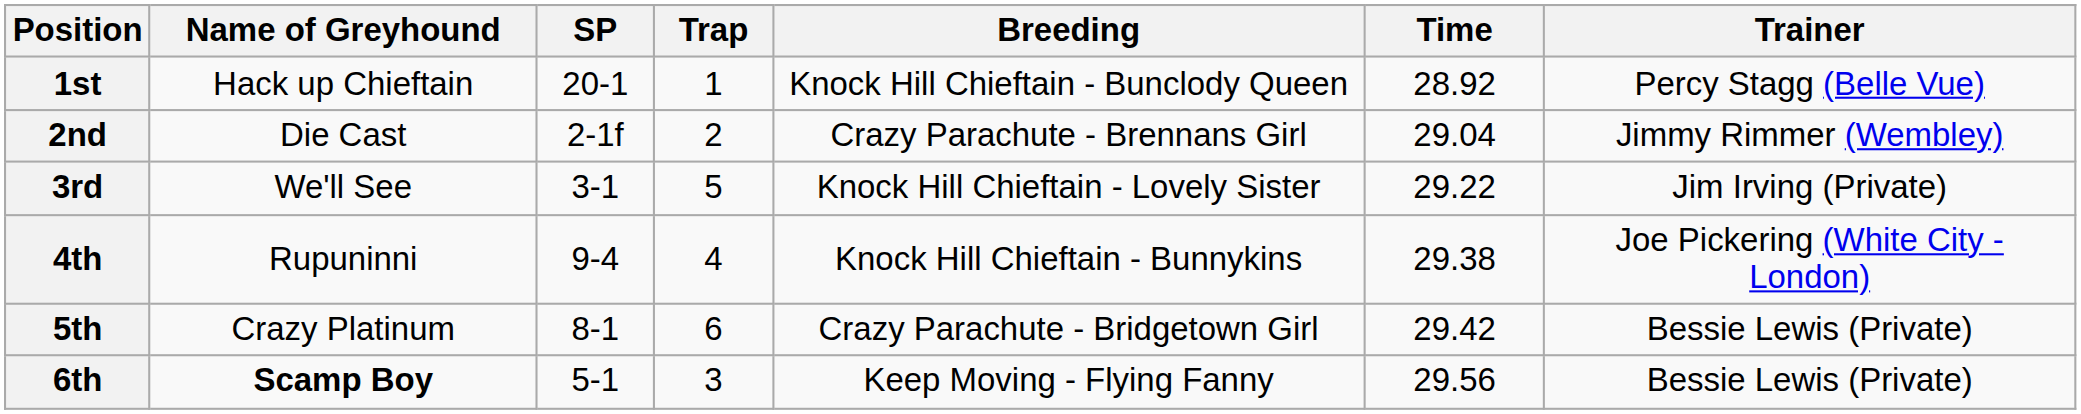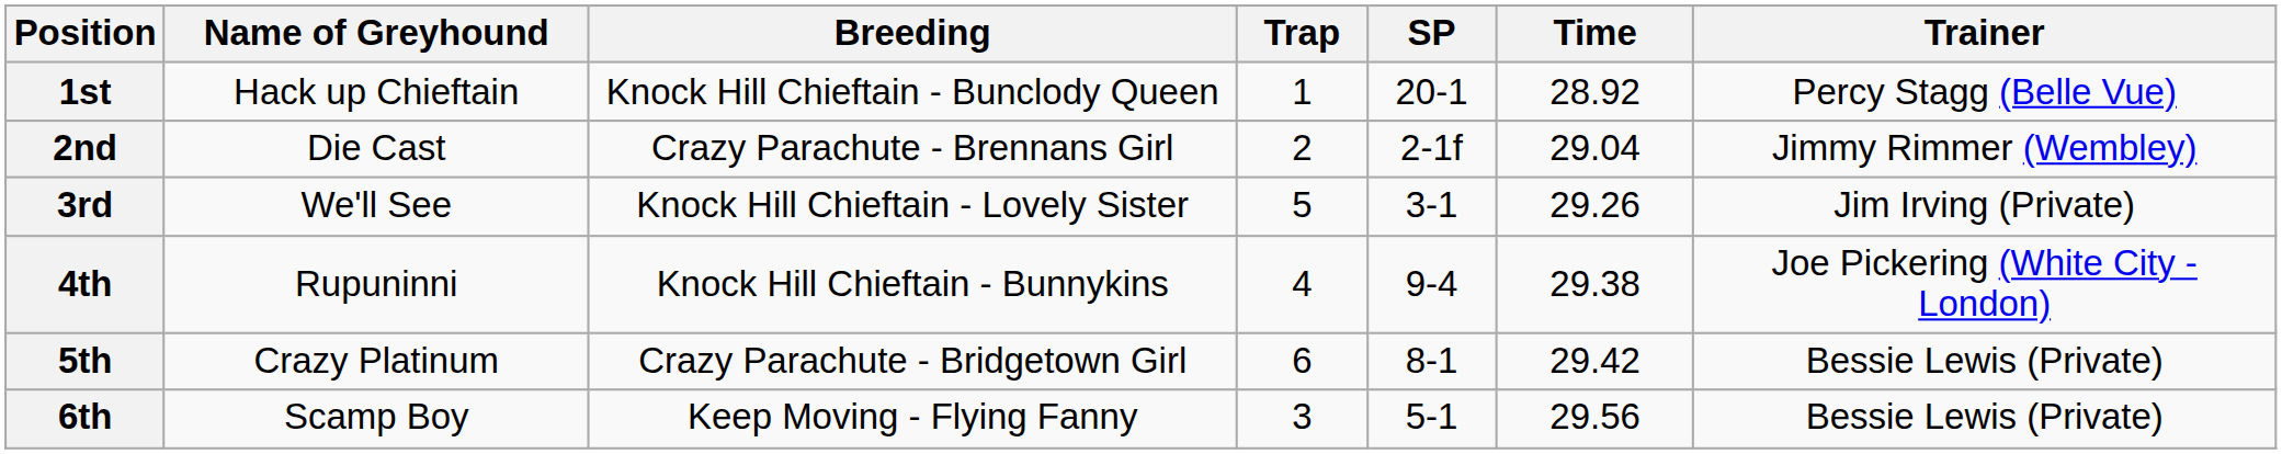columns swapped: Breeding <-> SP
3rd | Time: 29.22 -> 29.26
6th | Name of Greyhound: bold -> normal
